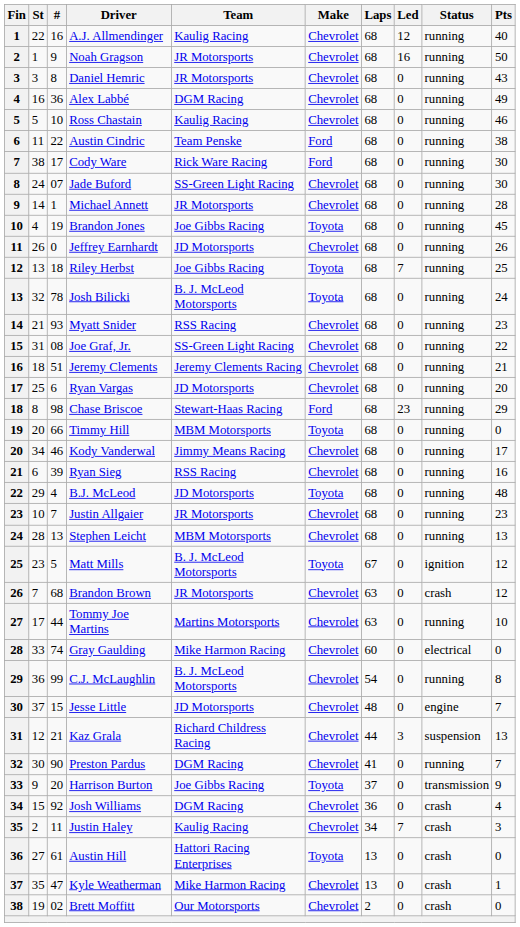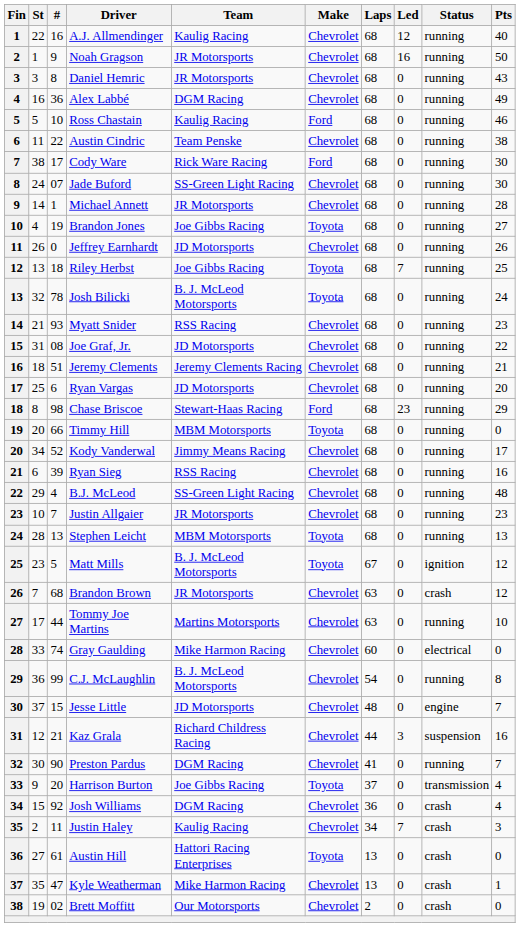Ross Chastain | Make: Chevrolet -> Ford
Austin Cindric | Make: Ford -> Chevrolet
Brandon Jones | Pts: 45 -> 27
Joe Graf, Jr. | Team: SS-Green Light Racing -> JD Motorsports
Kody Vanderwal | #: 46 -> 52
B.J. McLeod | Team: JD Motorsports -> SS-Green Light Racing
B.J. McLeod | Make: Toyota -> Chevrolet
Stephen Leicht | Make: Chevrolet -> Toyota
Kaz Grala | Pts: 13 -> 16
Harrison Burton | Pts: 9 -> 4
